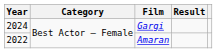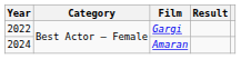Gargi | Year: 2024 -> 2022
Amaran | Year: 2022 -> 2024
